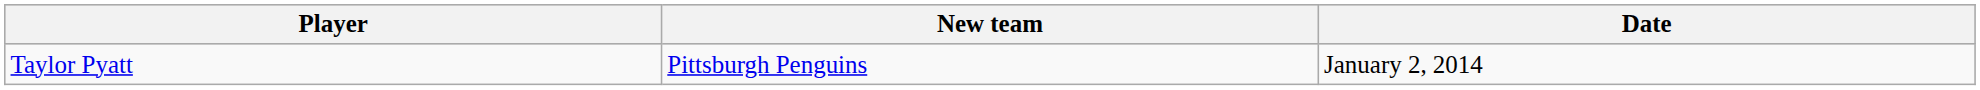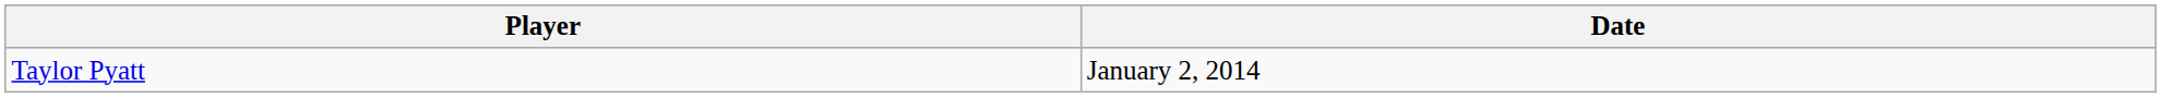- column: New team | Pittsburgh Penguins
